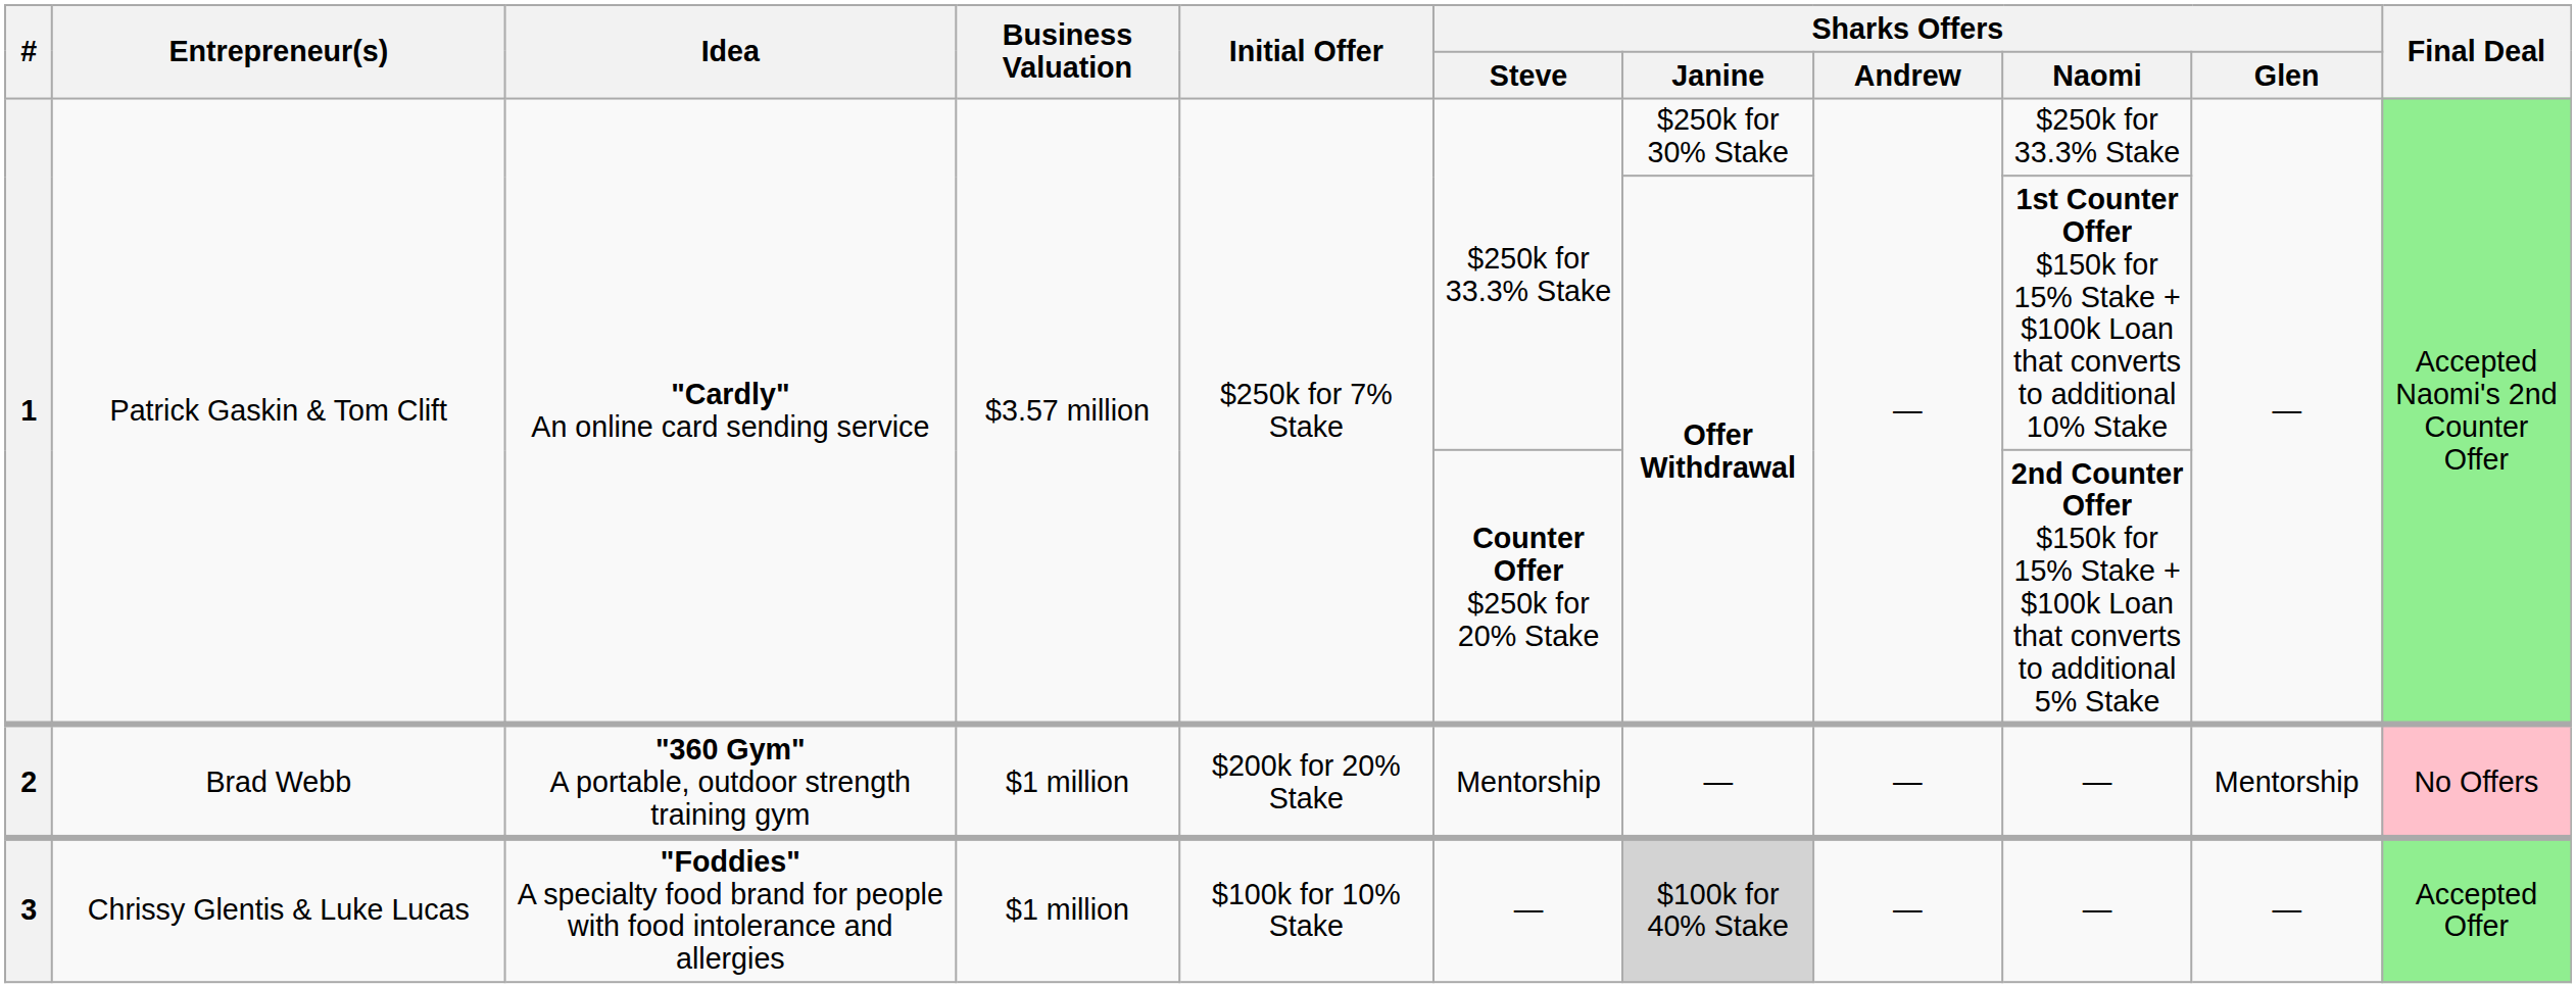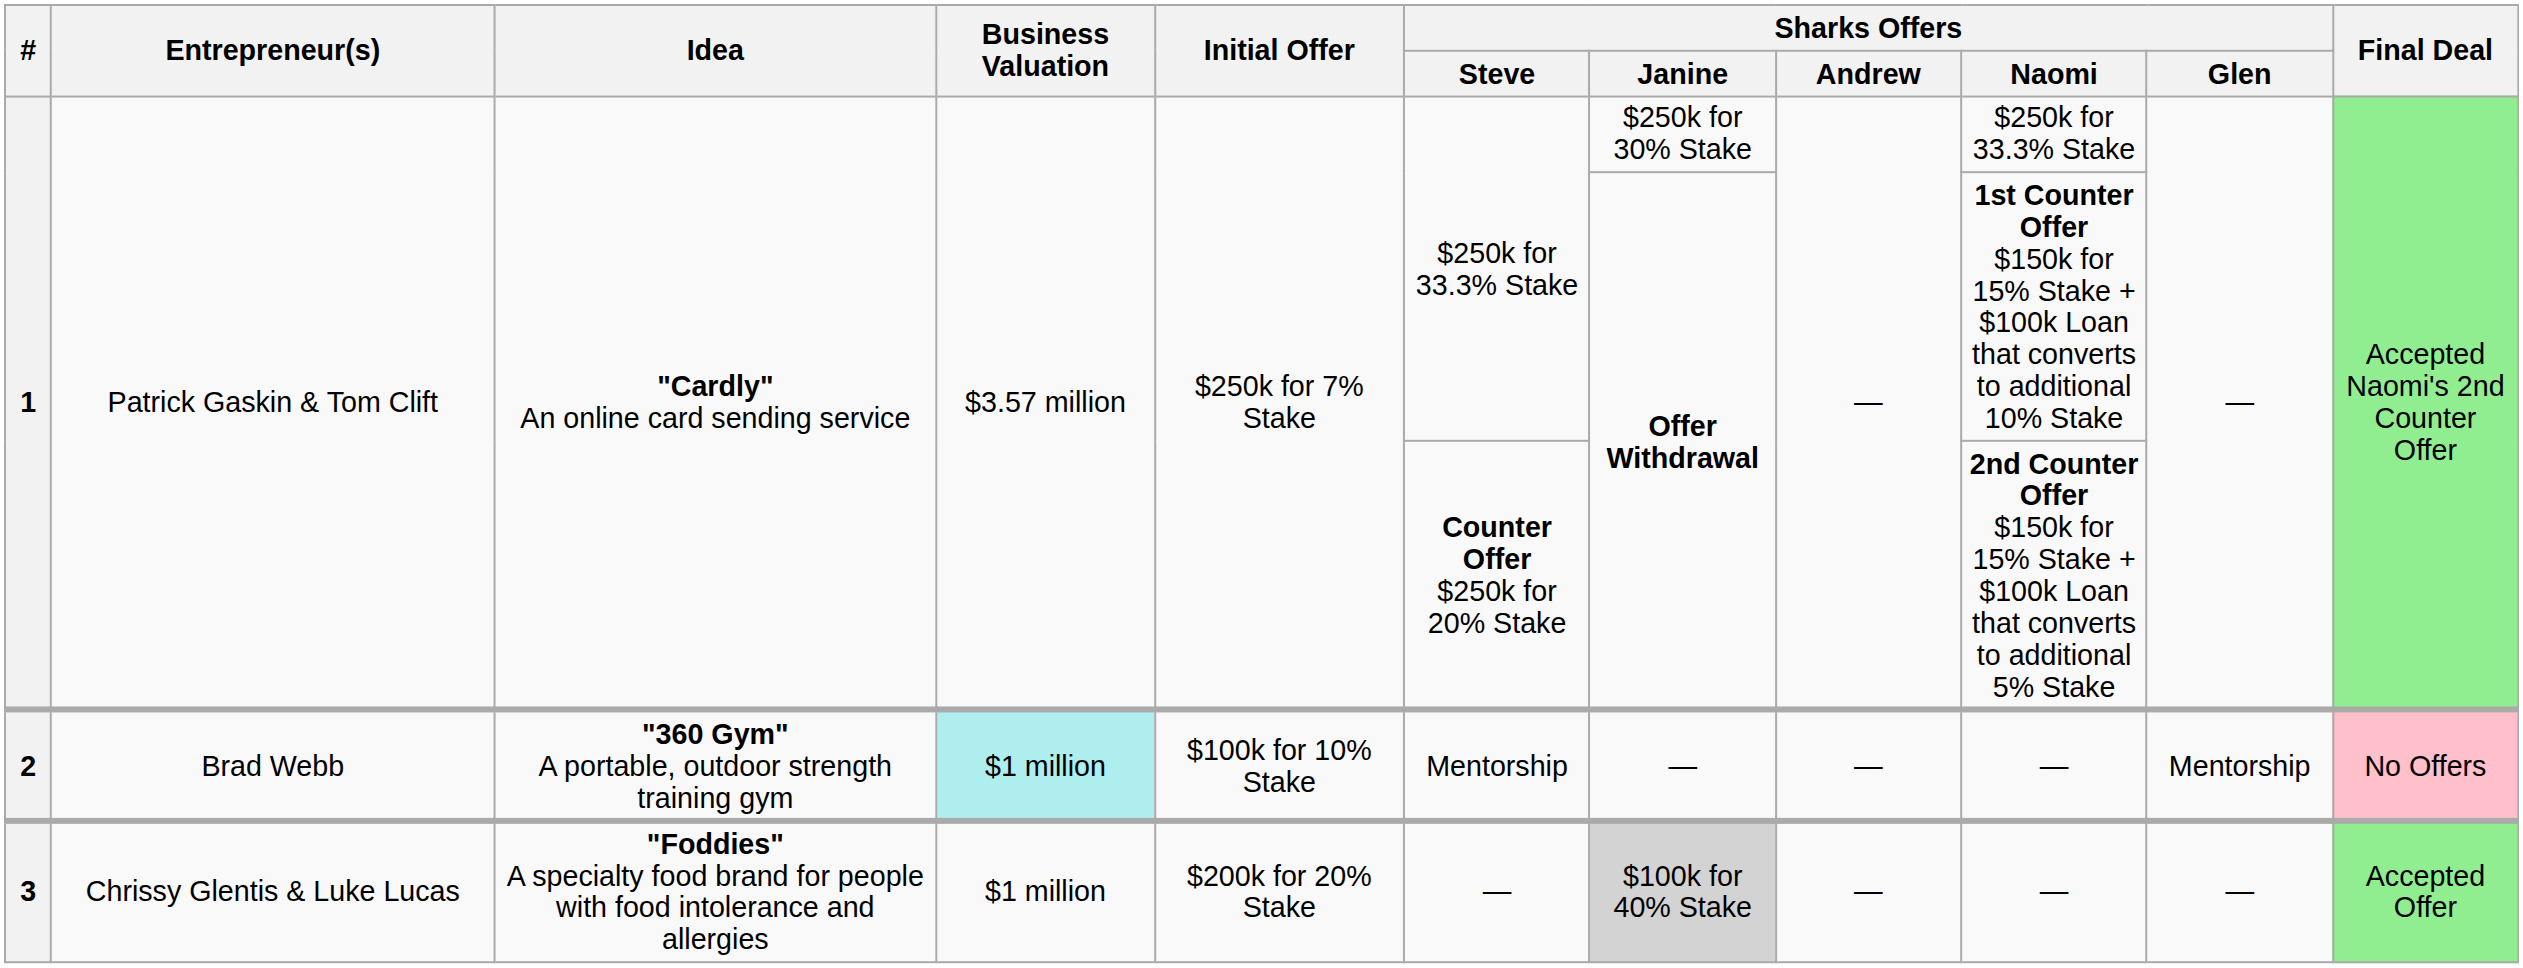2 | Business Valuation: no background -> paleturquoise background
2 | Initial Offer: $200k for 20% Stake -> $100k for 10% Stake
3 | Initial Offer: $100k for 10% Stake -> $200k for 20% Stake
